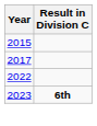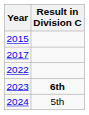+ row: 2024 | 5th
